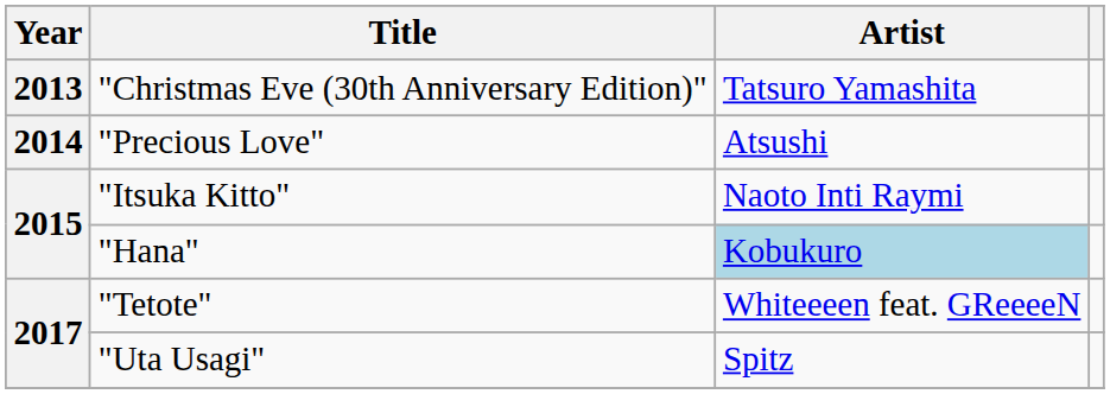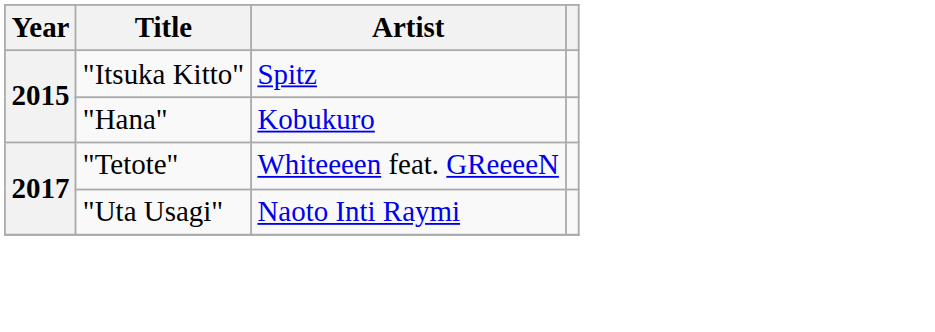- row: 2013 | "Christmas Eve (30th Anniversary Edition)" | Tatsuro Yamashita
- row: 2014 | "Precious Love" | Atsushi
"Itsuka Kitto" | Artist: Naoto Inti Raymi -> Spitz
"Hana" | Artist: lightblue background -> no background
"Uta Usagi" | Artist: Spitz -> Naoto Inti Raymi
